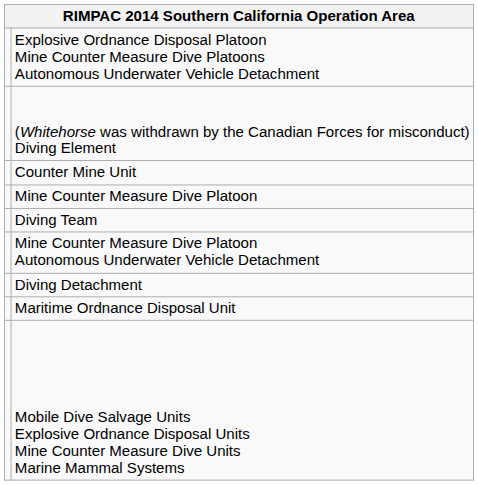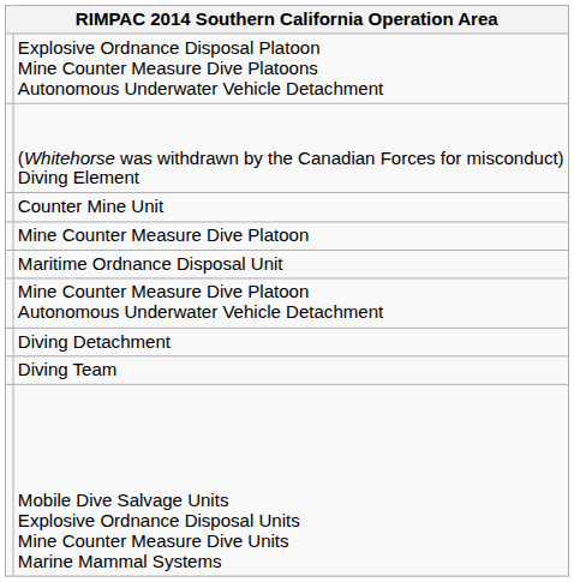rows swapped: Diving Team <-> Maritime Ordnance Disposal Unit
